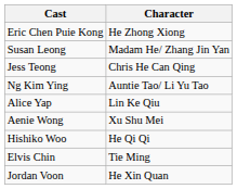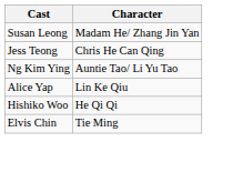- row: Eric Chen Puie Kong | He Zhong Xiong
- row: Aenie Wong | Xu Shu Mei
- row: Jordan Voon | He Xin Quan
